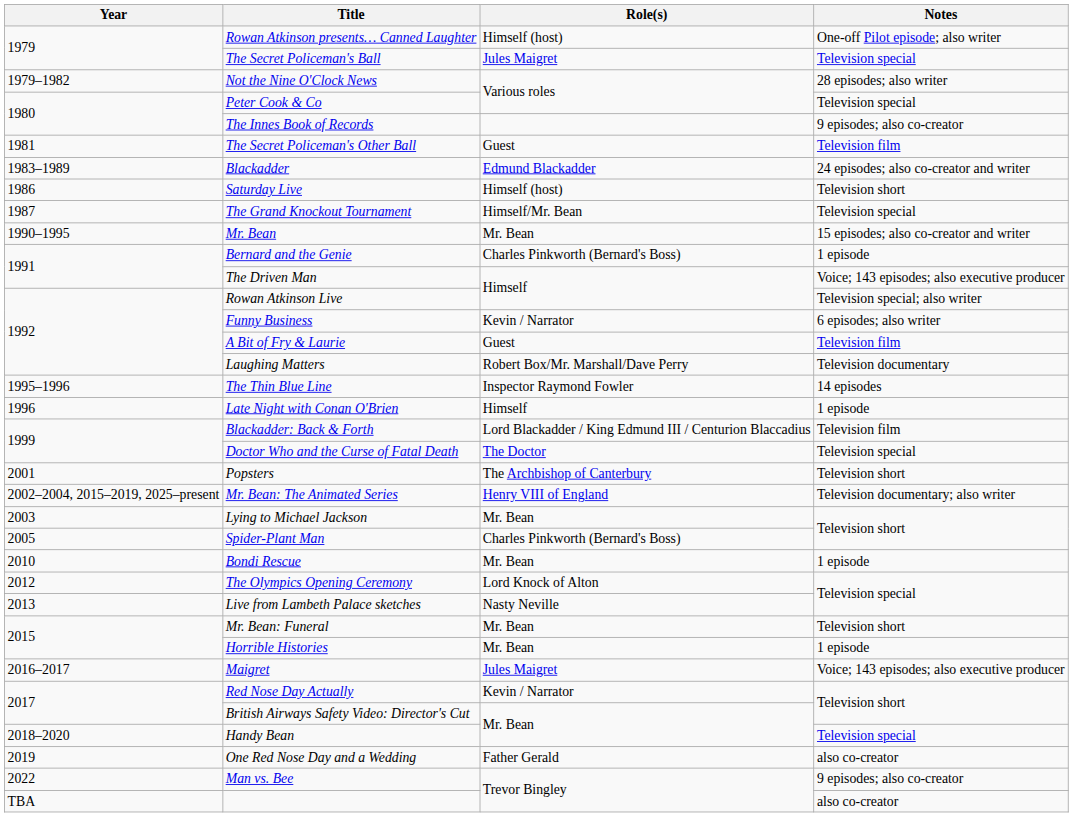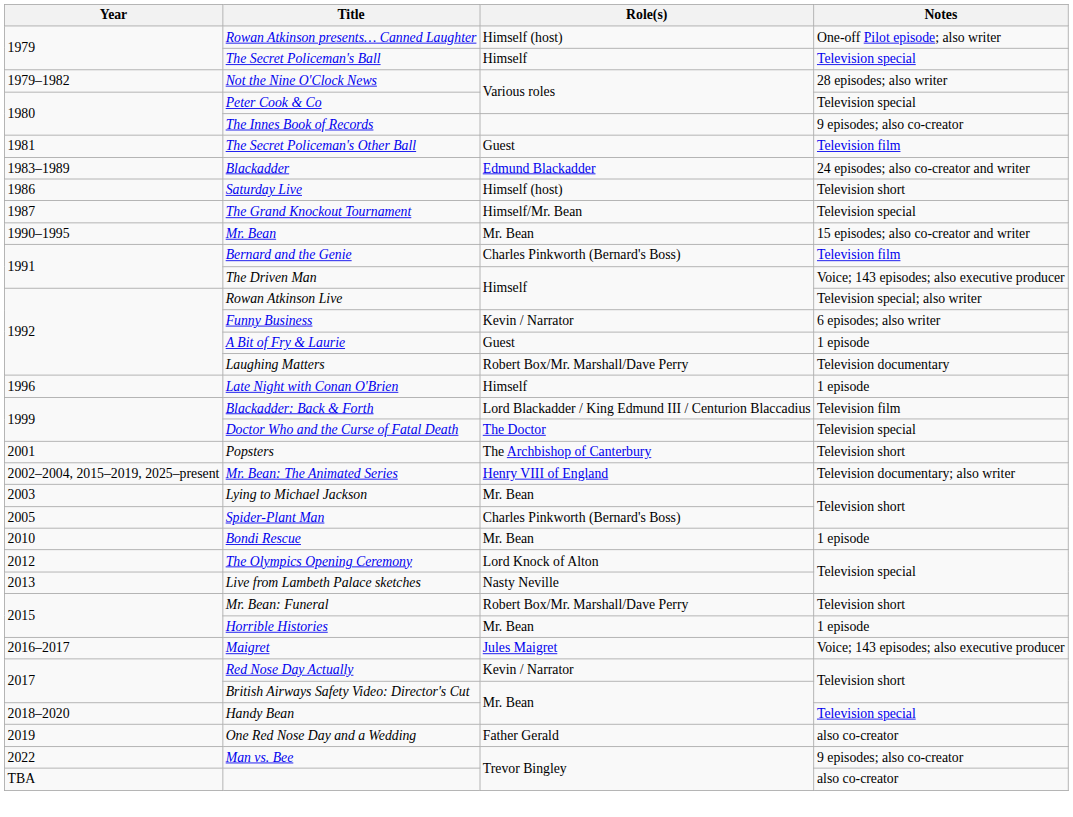The Secret Policeman's Ball | Role(s): Jules Maigret -> Himself
Bernard and the Genie | Notes: 1 episode -> Television film
A Bit of Fry & Laurie | Notes: Television film -> 1 episode
- row: 1995–1996 | The Thin Blue Line | Inspector Raymond Fowler | 14 episodes
Mr. Bean: Funeral | Role(s): Mr. Bean -> Robert Box/Mr. Marshall/Dave Perry
